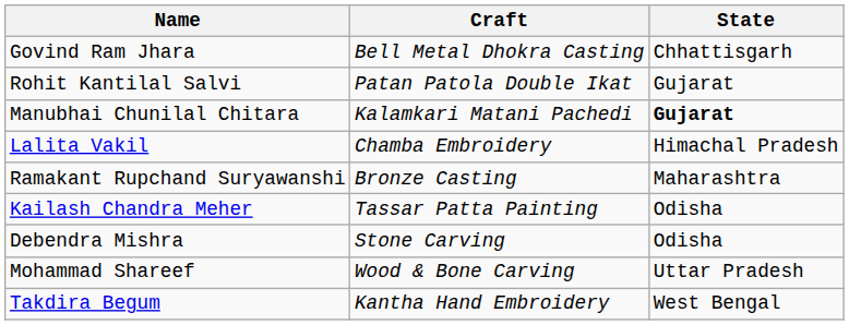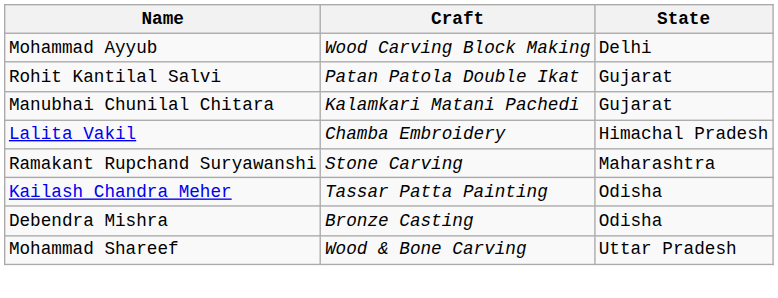- row: Govind Ram Jhara | Bell Metal Dhokra Casting | Chhattisgarh
+ row: Mohammad Ayyub | Wood Carving Block Making | Delhi
Manubhai Chunilal Chitara | State: bold -> normal
Ramakant Rupchand Suryawanshi | Craft: Bronze Casting -> Stone Carving
Debendra Mishra | Craft: Stone Carving -> Bronze Casting
- row: Takdira Begum | Kantha Hand Embroidery | West Bengal
